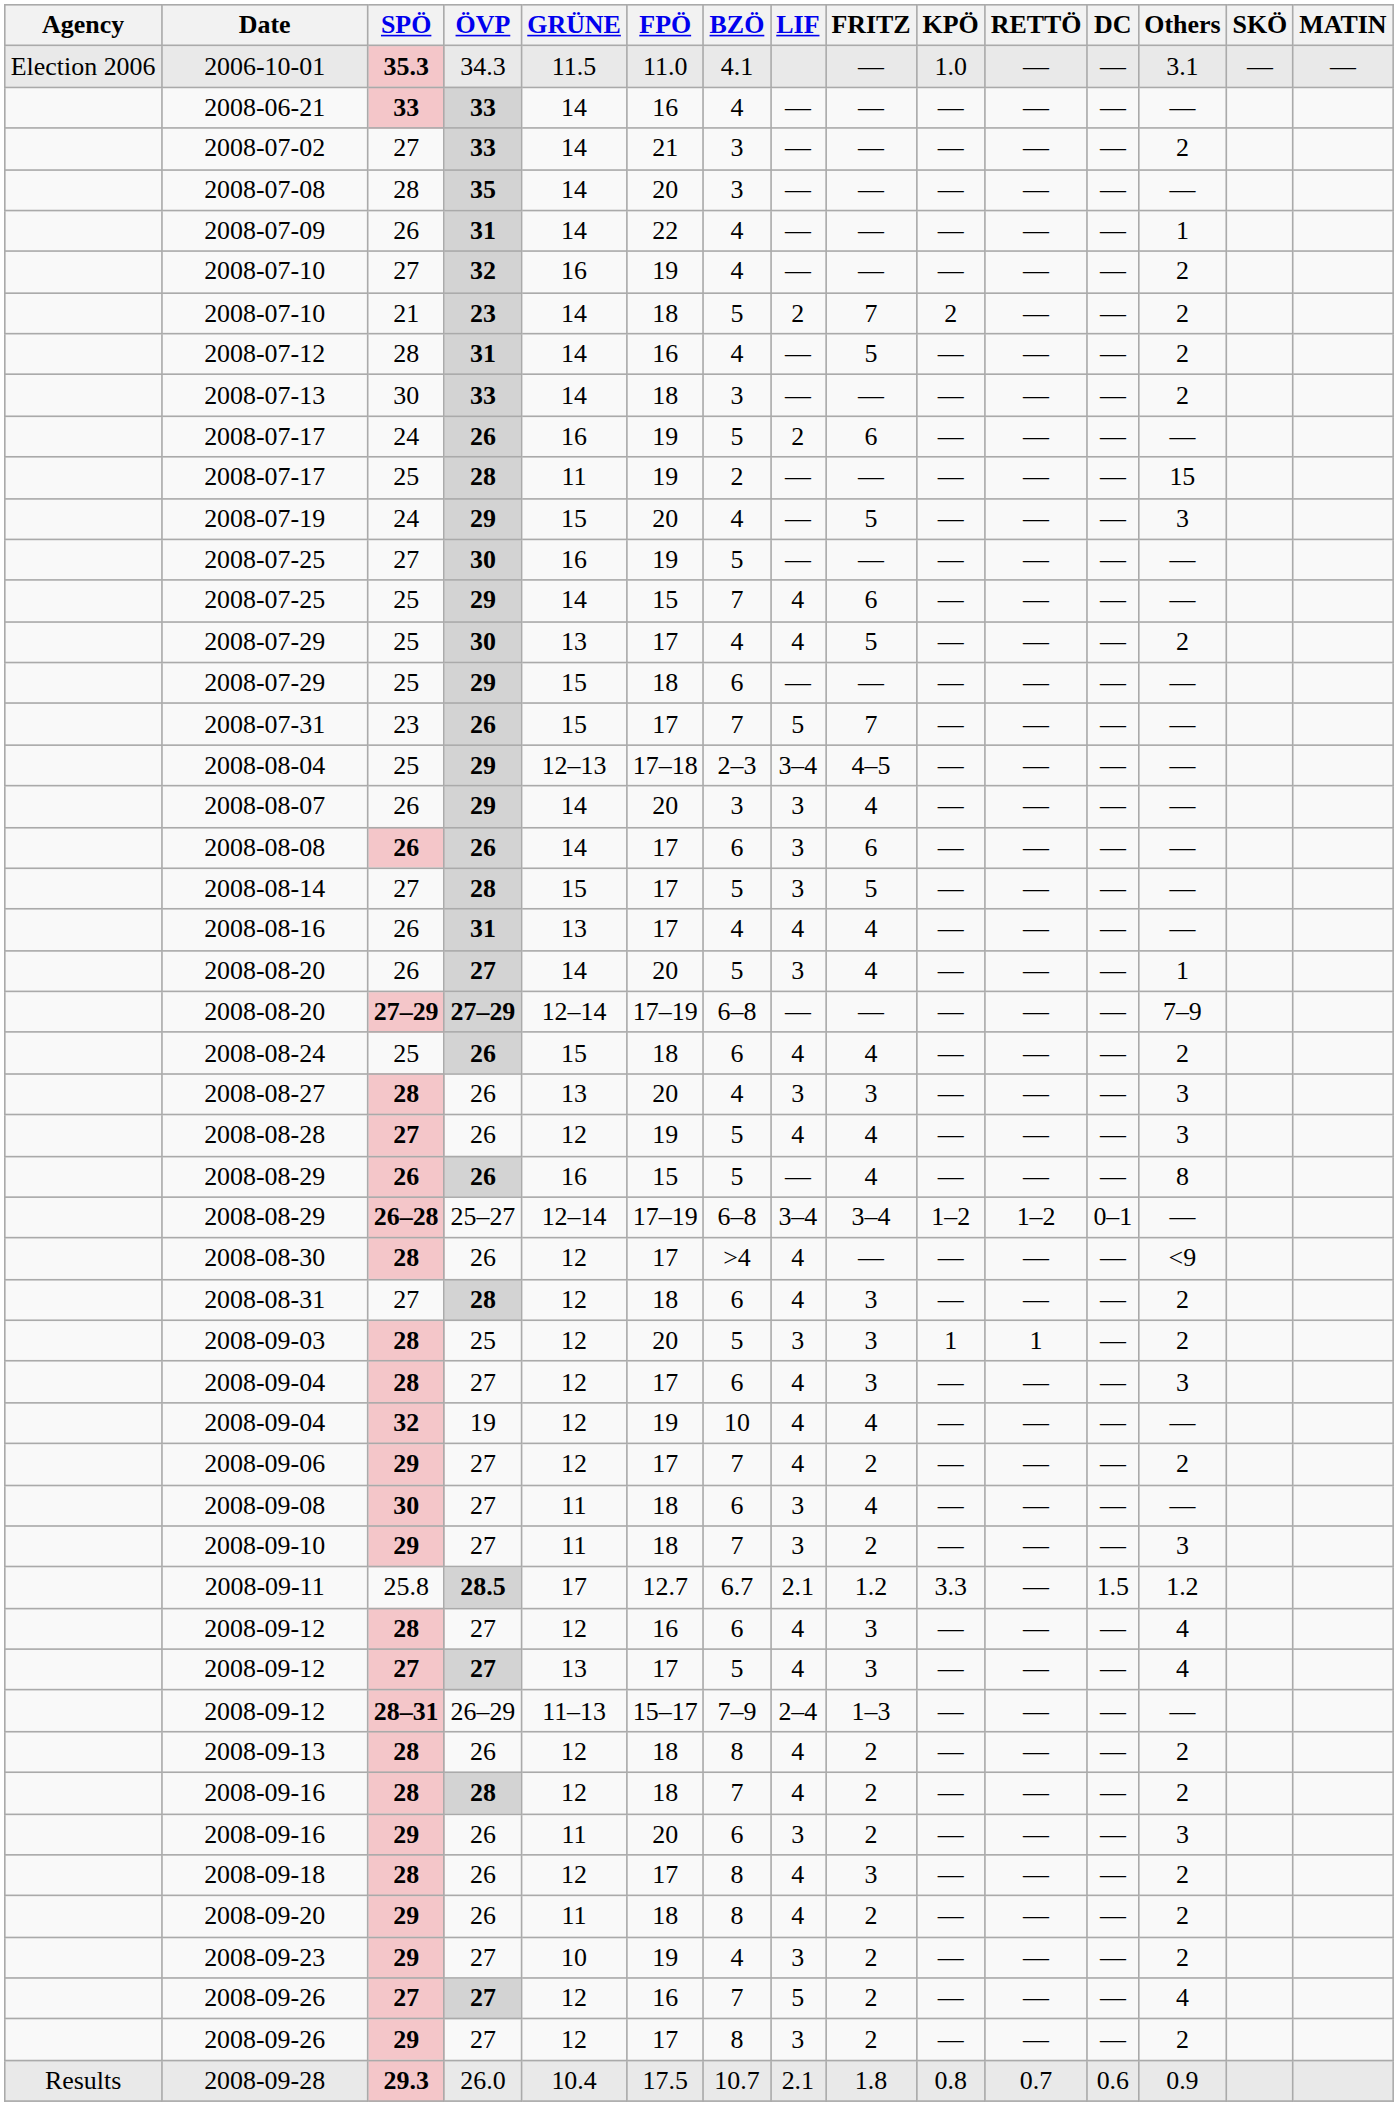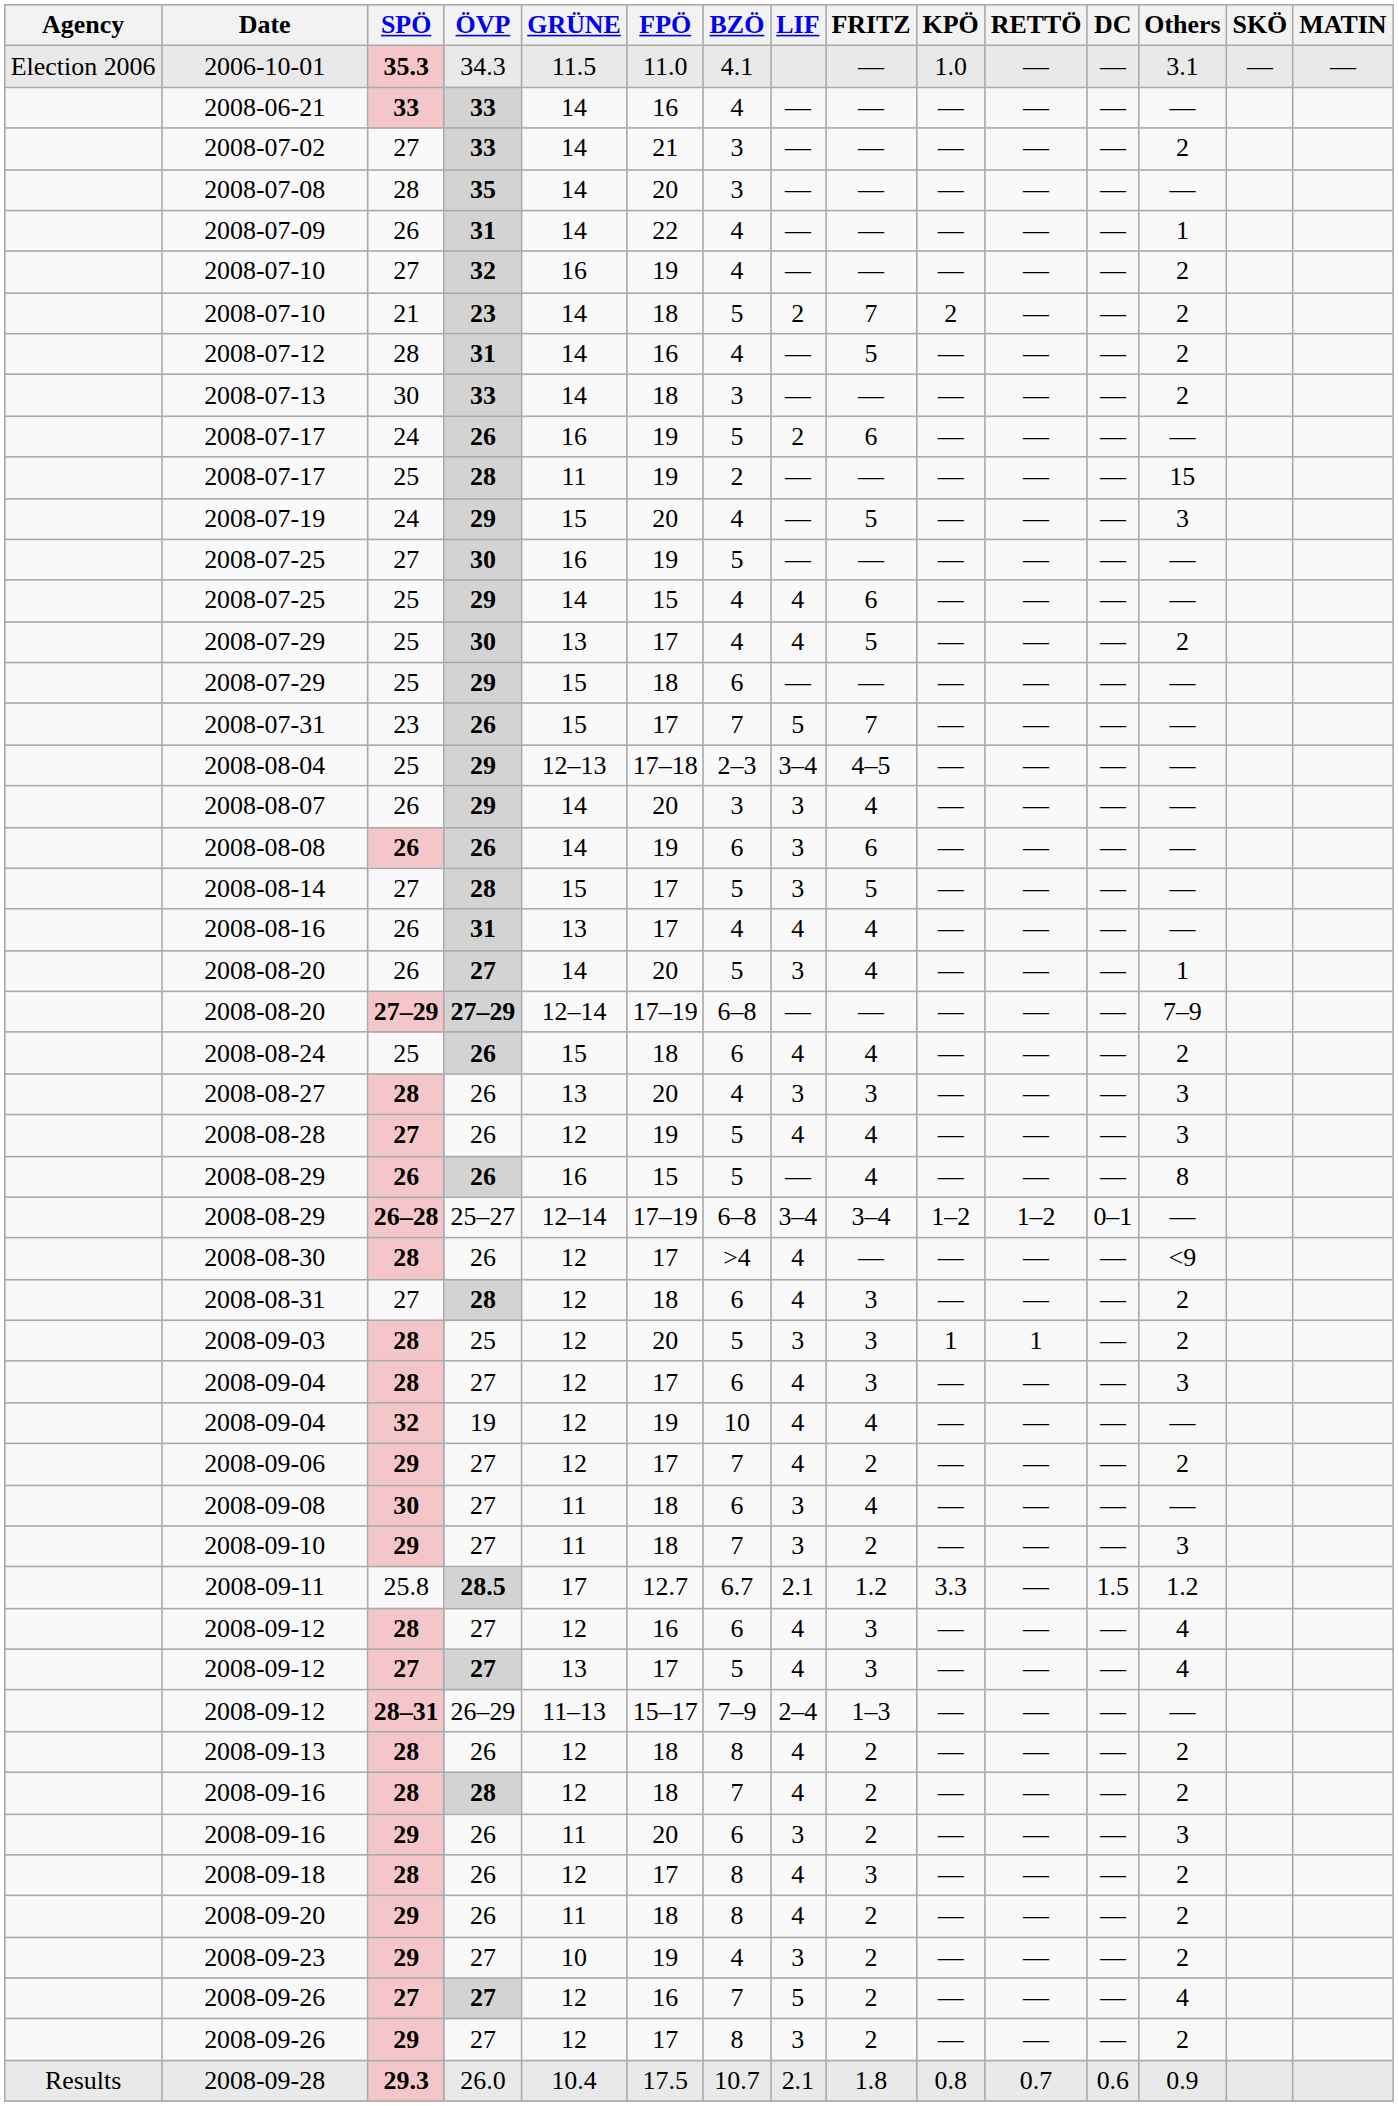2008-07-25 / 25 | BZÖ: 7 -> 4
2008-08-08 | FPÖ: 17 -> 19
